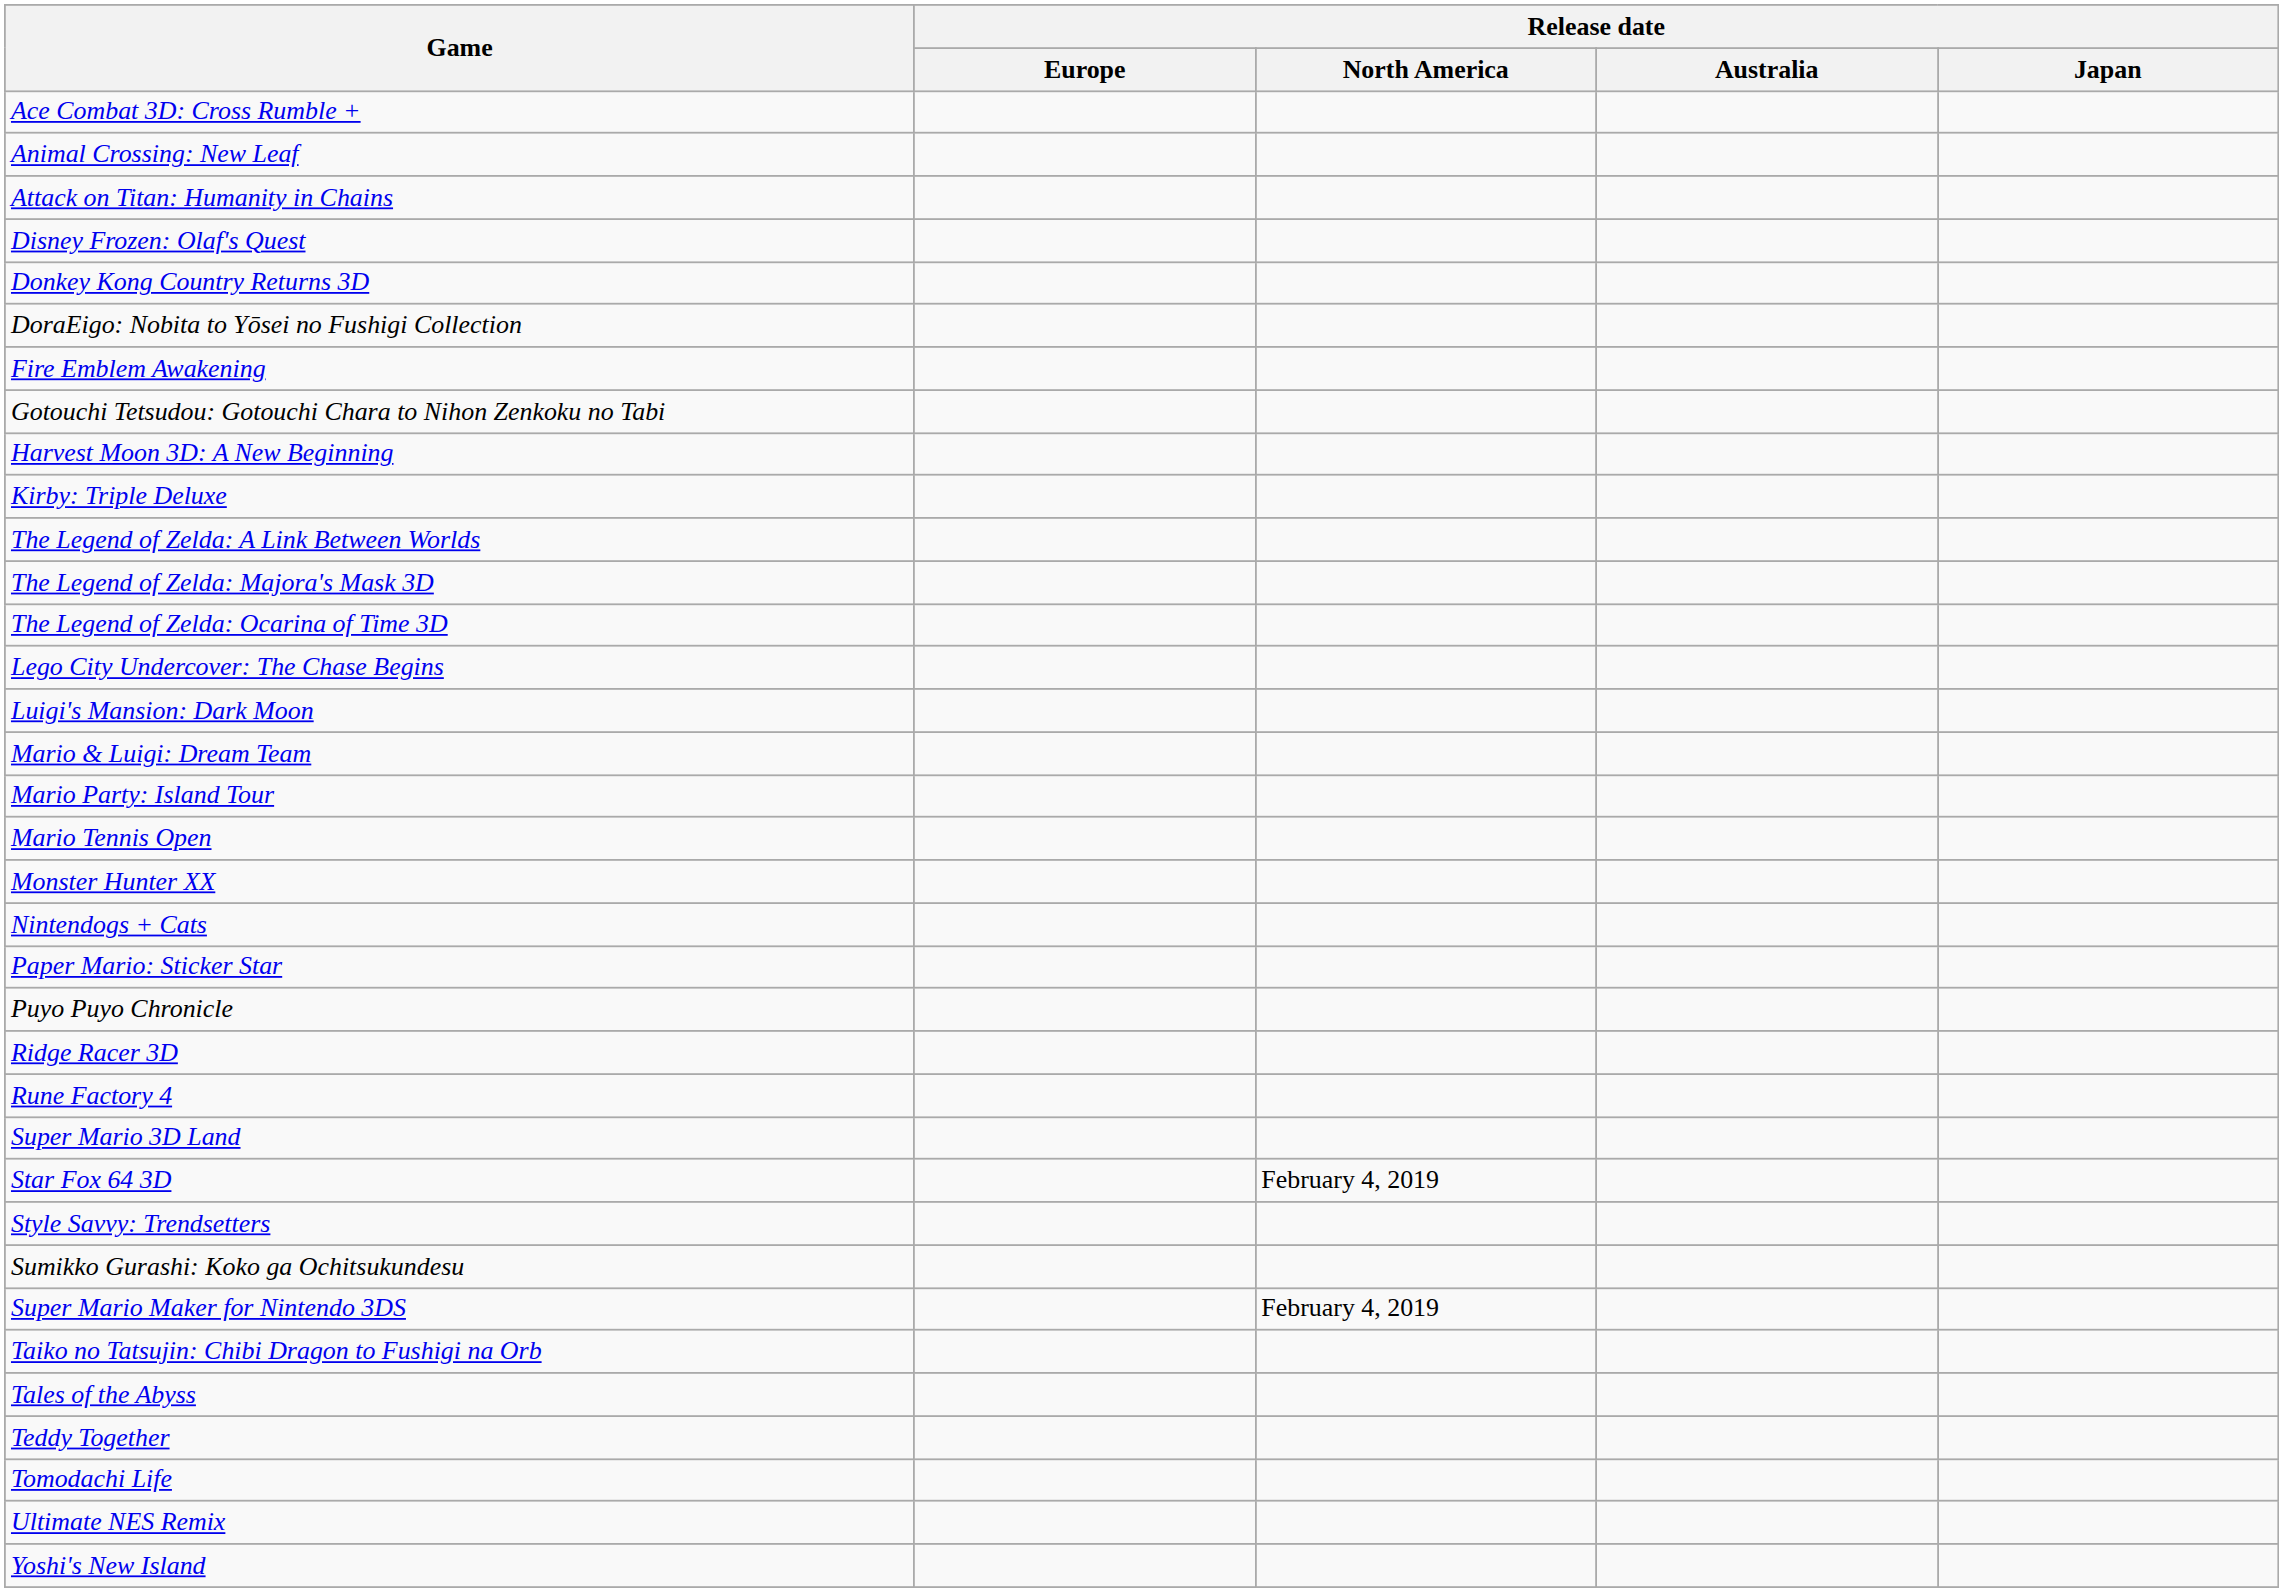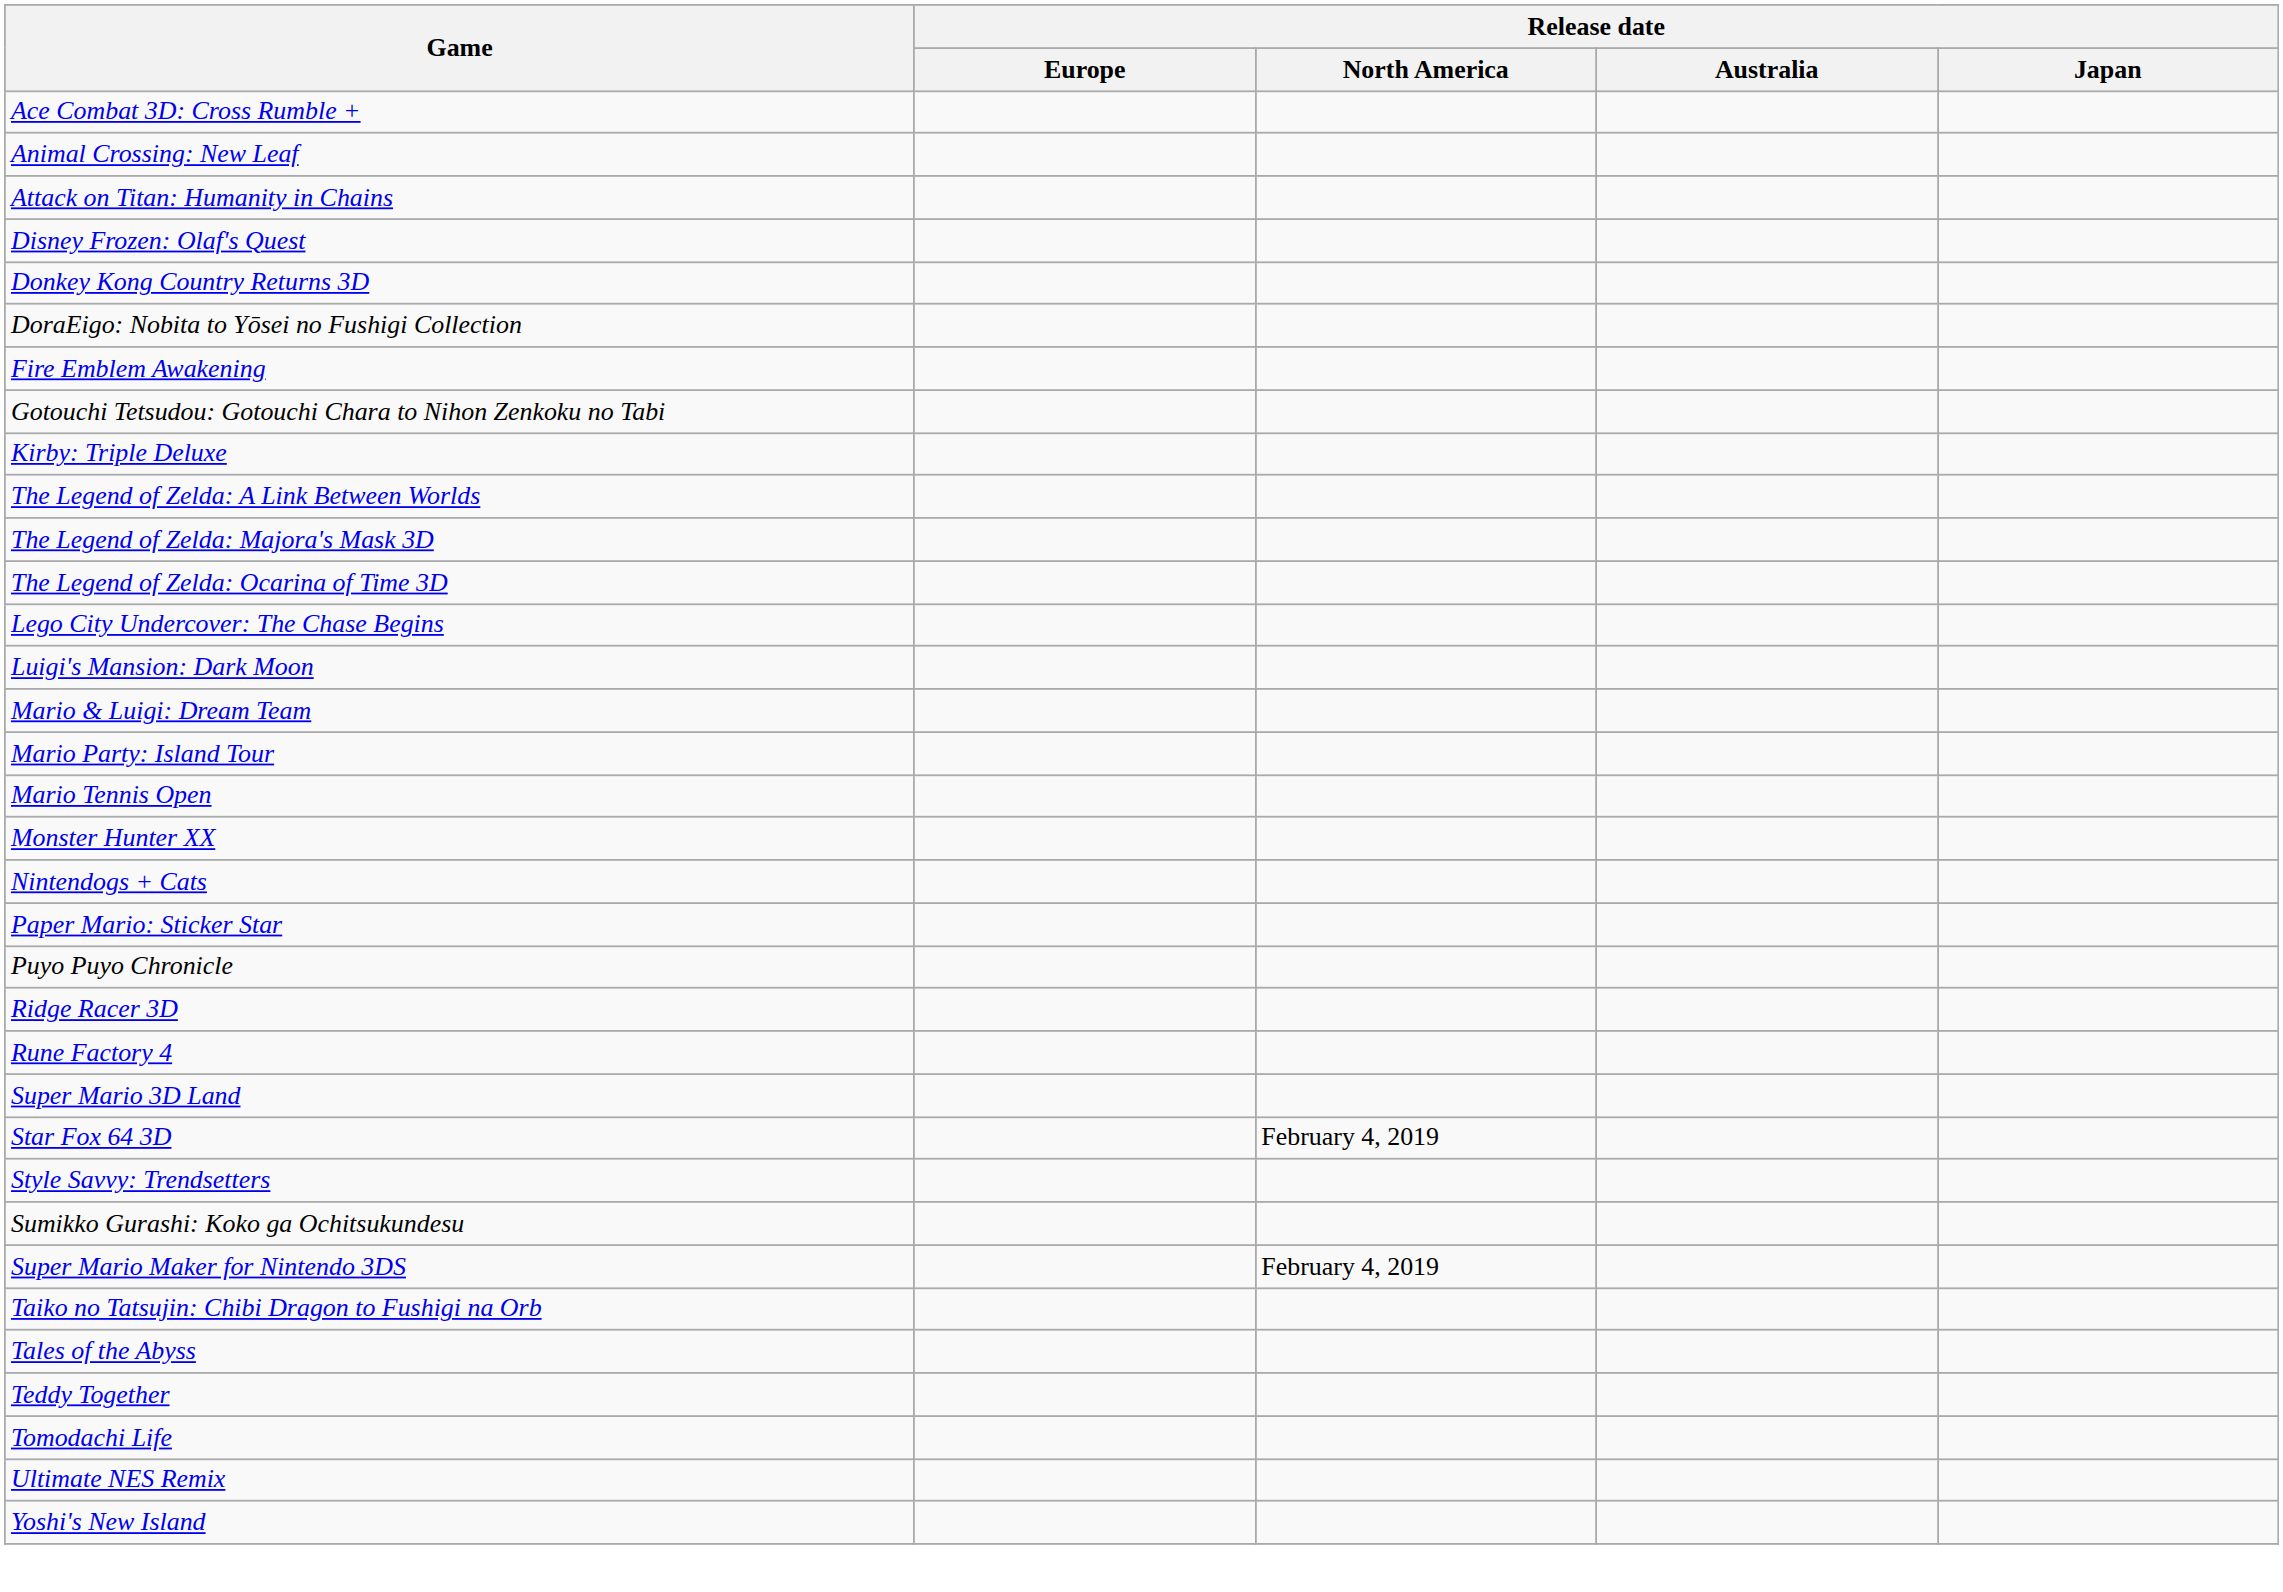- row: Harvest Moon 3D: A New Beginning
